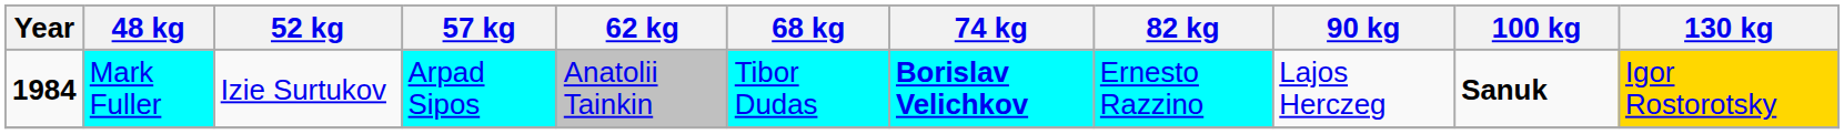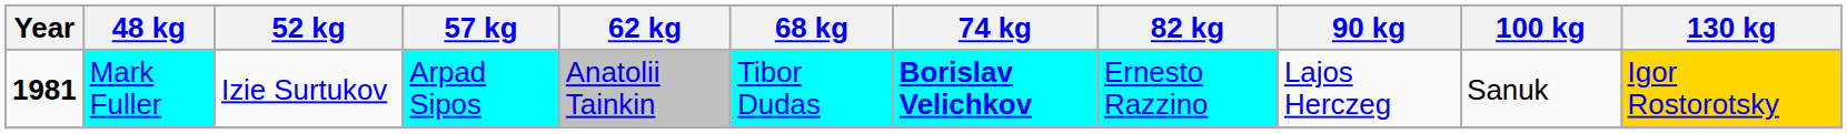Mark Fuller | Year: 1984 -> 1981
Mark Fuller | 100 kg: bold -> normal
